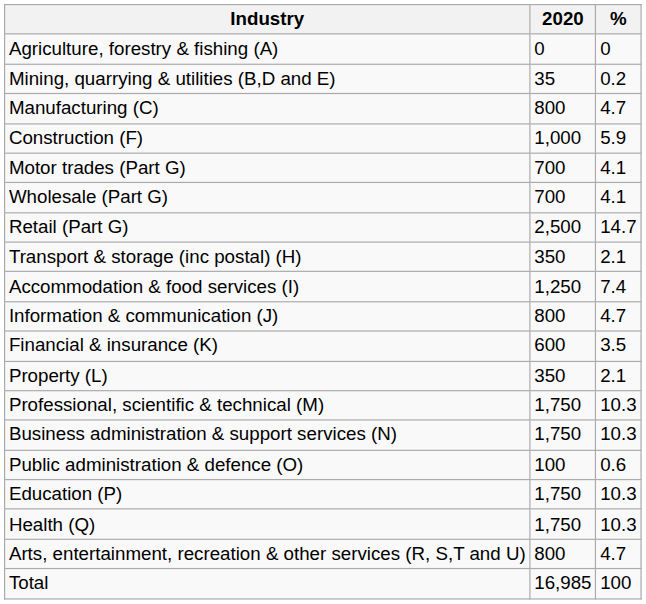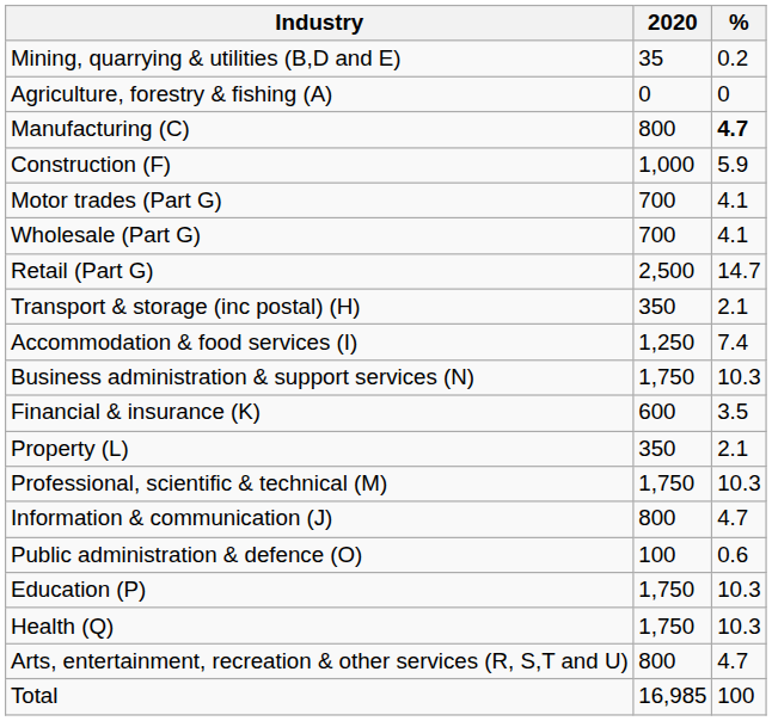rows swapped: Agriculture, forestry & fishing (A) <-> Mining, quarrying & utilities (B,D and E)
Manufacturing (C) | %: normal -> bold
rows swapped: Information & communication (J) <-> Business administration & support services (N)
